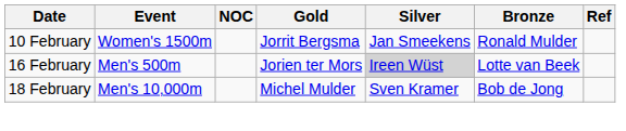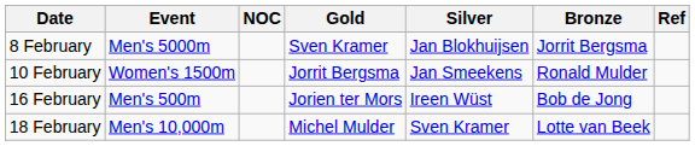+ row: 8 February | Men's 5000m | Sven Kramer | Jan Blokhuijsen | Jorrit Bergsma
16 February | Silver: lightgrey background -> no background
16 February | Bronze: Lotte van Beek -> Bob de Jong
18 February | Bronze: Bob de Jong -> Lotte van Beek
